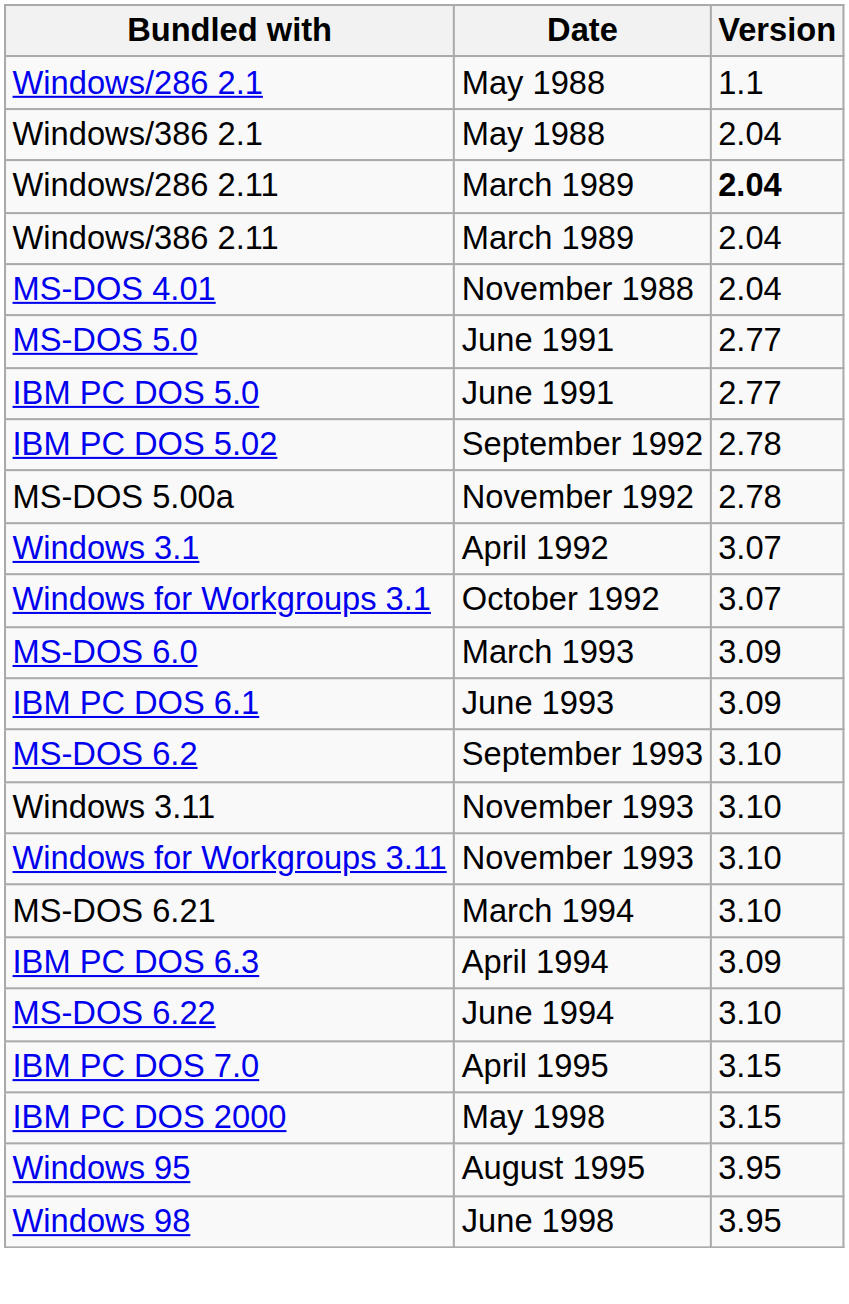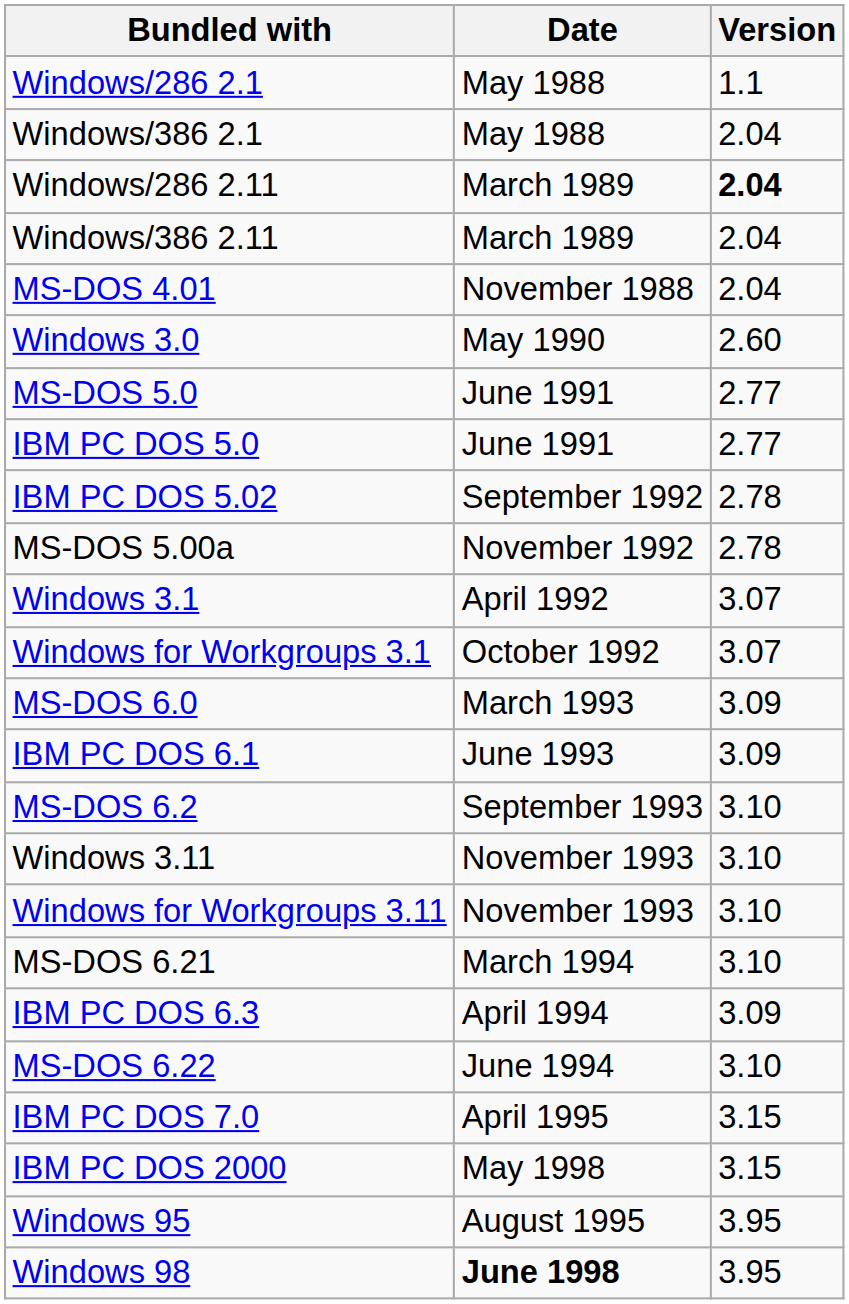+ row: Windows 3.0 | May 1990 | 2.60
Windows 98 | Date: normal -> bold
